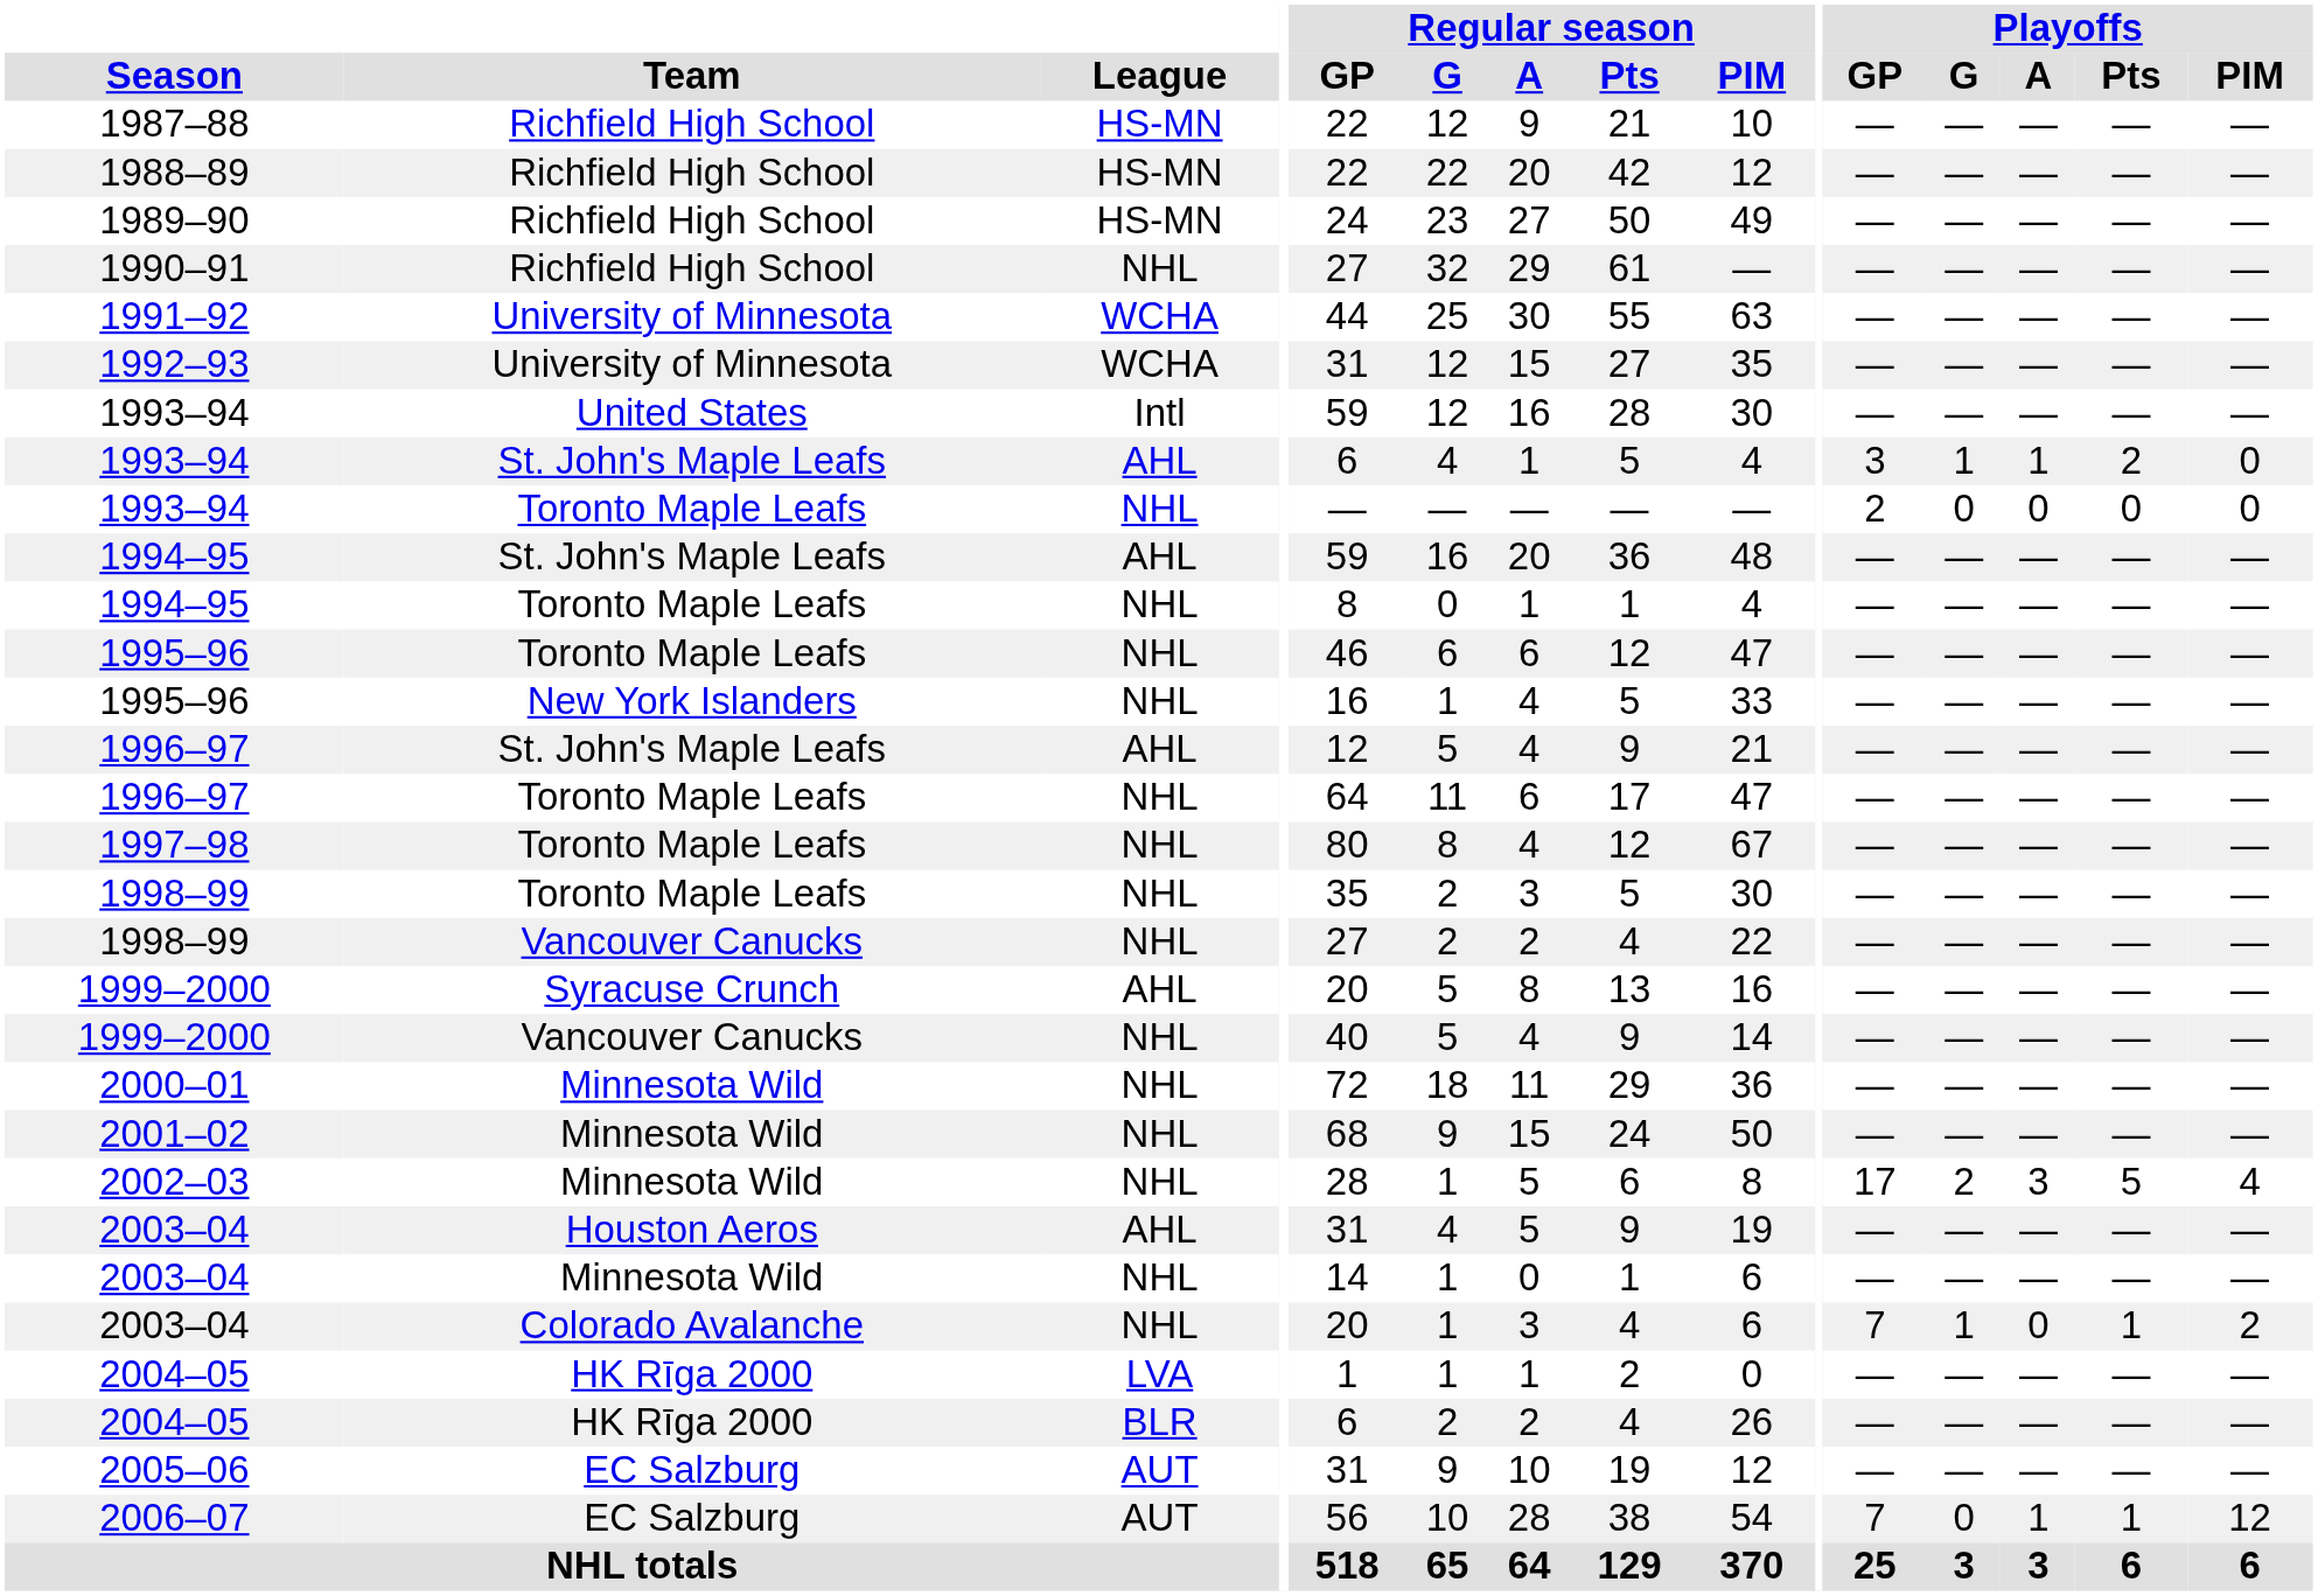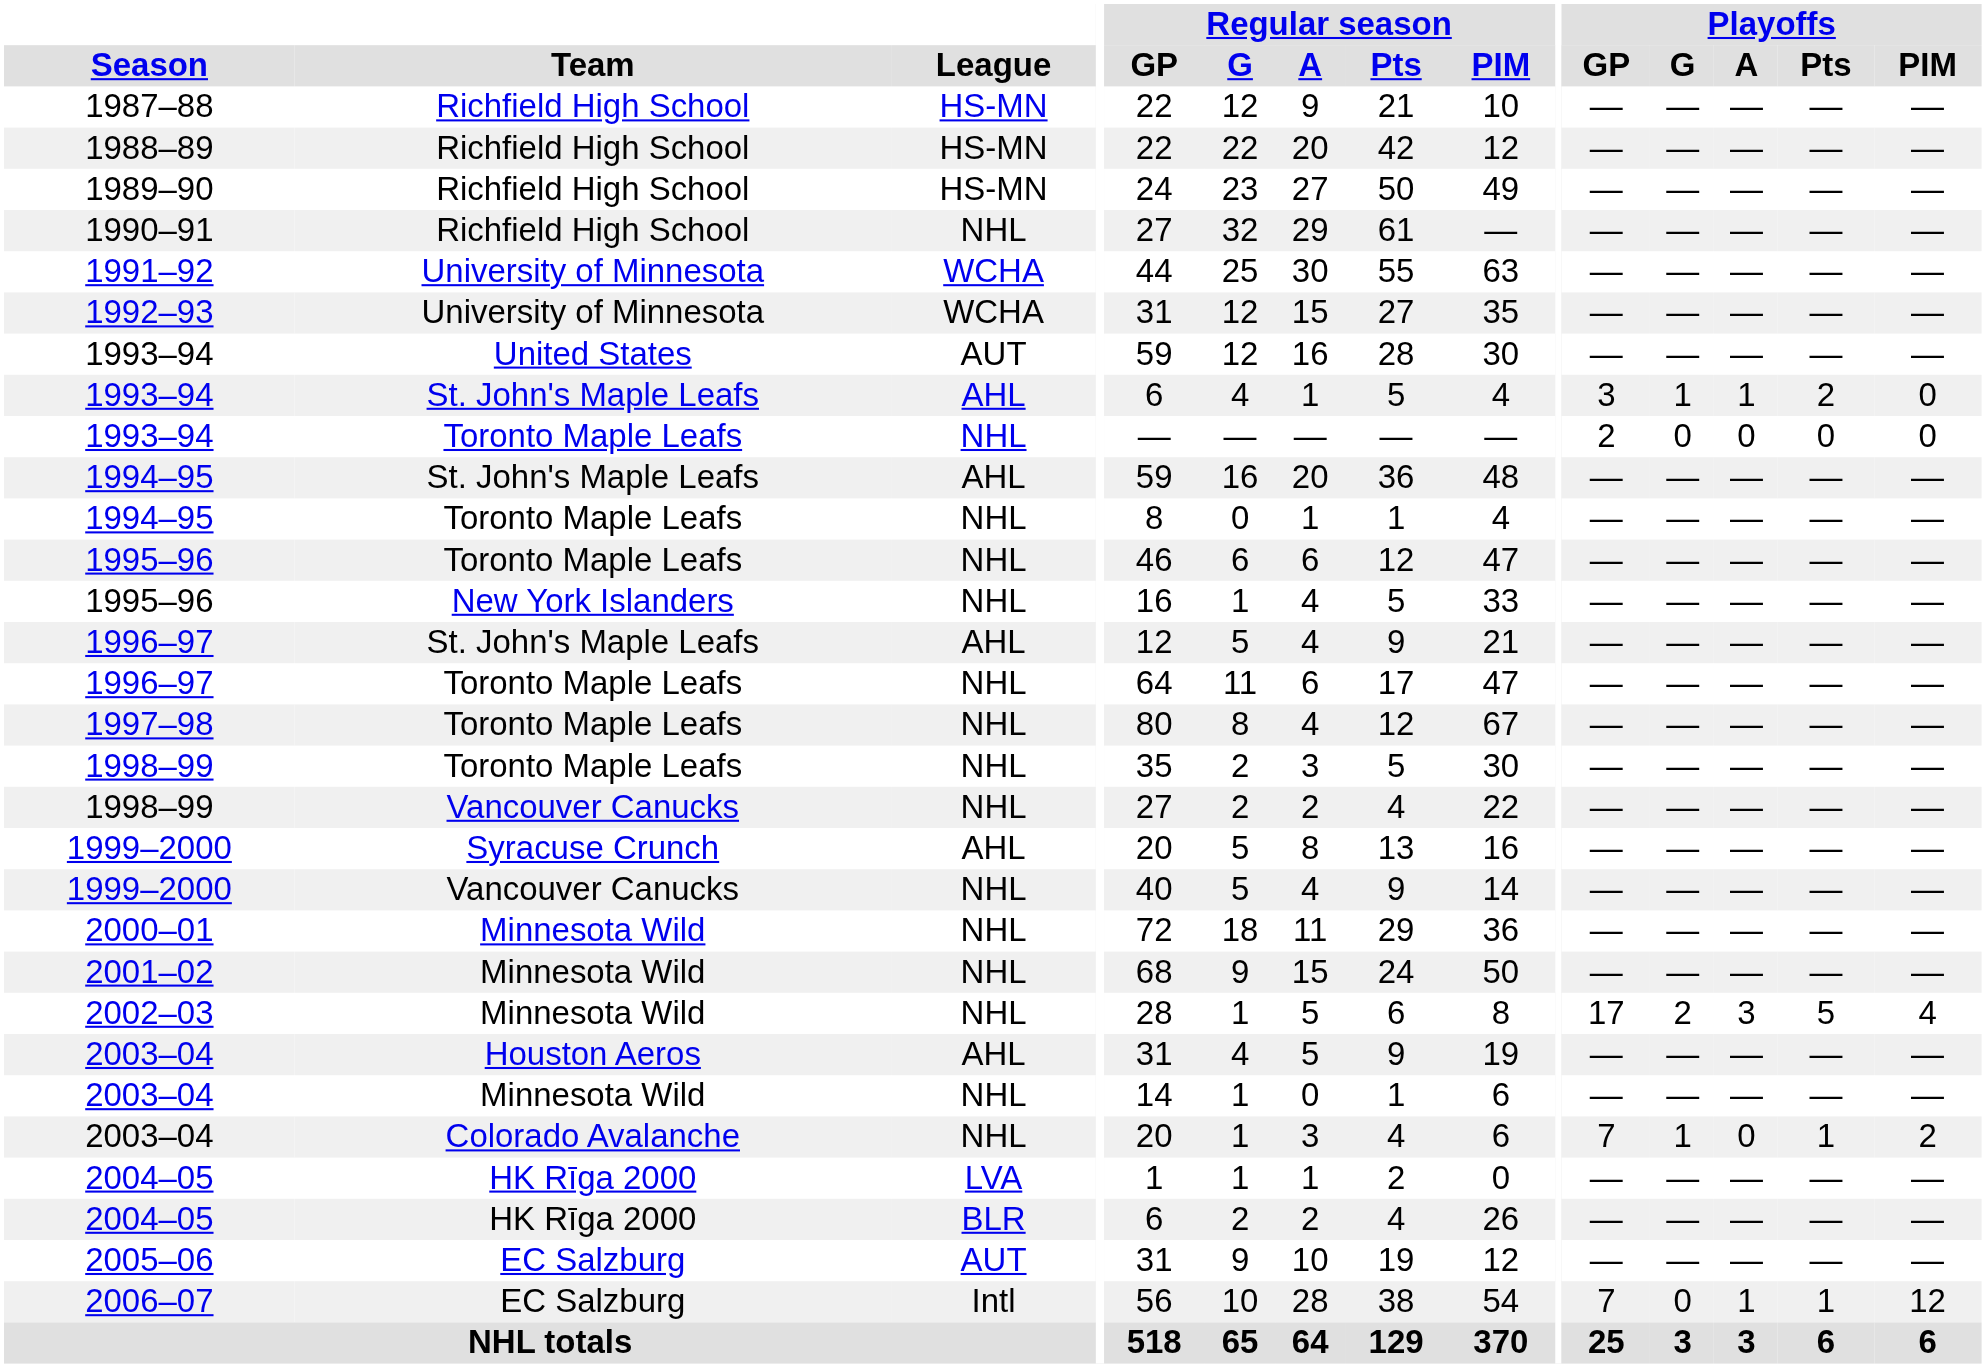1993–94 / United States | League: Intl -> AUT
2006–07 | League: AUT -> Intl
